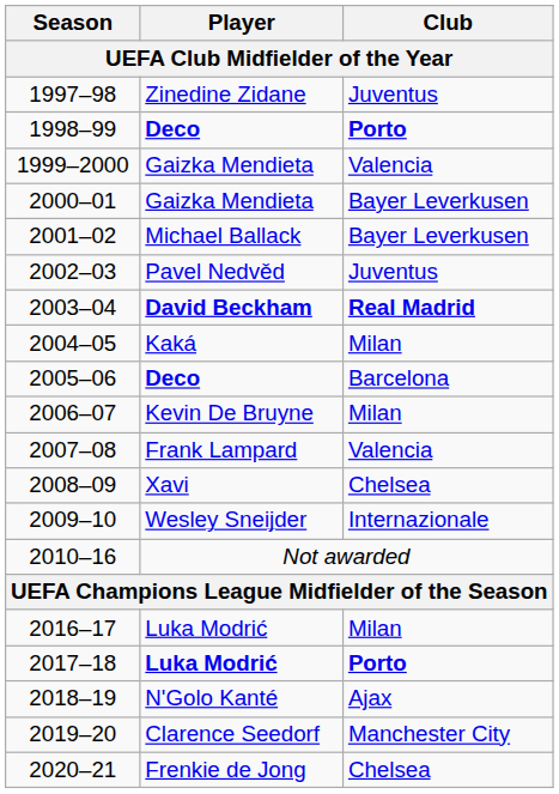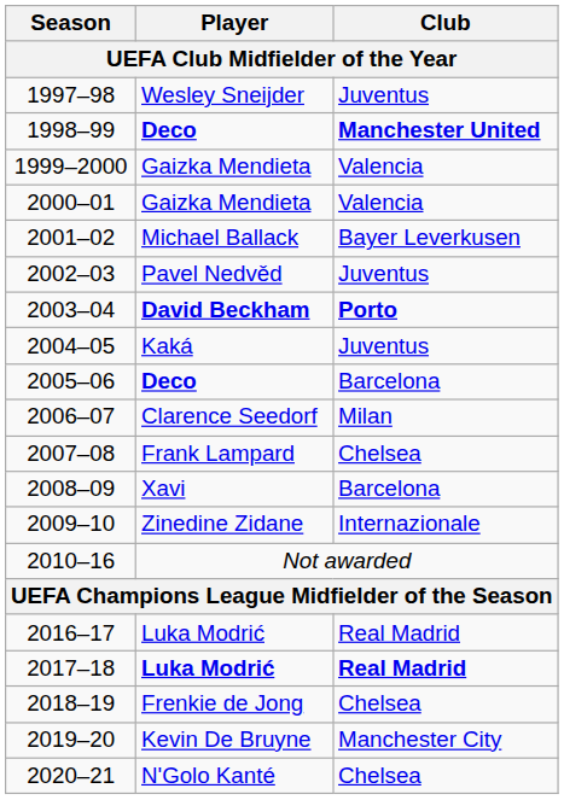1997–98 | Player / UEFA Club Midfielder of the Year: Zinedine Zidane -> Wesley Sneijder
1998–99 | Club / UEFA Club Midfielder of the Year: Porto -> Manchester United
2000–01 | Club / UEFA Club Midfielder of the Year: Bayer Leverkusen -> Valencia
2003–04 | Club / UEFA Club Midfielder of the Year: Real Madrid -> Porto
2004–05 | Club / UEFA Club Midfielder of the Year: Milan -> Juventus
2006–07 | Player / UEFA Club Midfielder of the Year: Kevin De Bruyne -> Clarence Seedorf
2007–08 | Club / UEFA Club Midfielder of the Year: Valencia -> Chelsea
2008–09 | Club / UEFA Club Midfielder of the Year: Chelsea -> Barcelona
2009–10 | Player / UEFA Club Midfielder of the Year: Wesley Sneijder -> Zinedine Zidane
2016–17 | Club / UEFA Club Midfielder of the Year: Milan -> Real Madrid
2017–18 | Club / UEFA Club Midfielder of the Year: Porto -> Real Madrid
2018–19 | Player / UEFA Club Midfielder of the Year: N'Golo Kanté -> Frenkie de Jong
2018–19 | Club / UEFA Club Midfielder of the Year: Ajax -> Chelsea
2019–20 | Player / UEFA Club Midfielder of the Year: Clarence Seedorf -> Kevin De Bruyne
2020–21 | Player / UEFA Club Midfielder of the Year: Frenkie de Jong -> N'Golo Kanté
